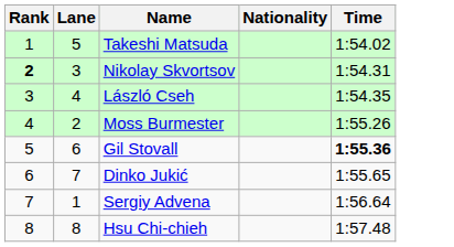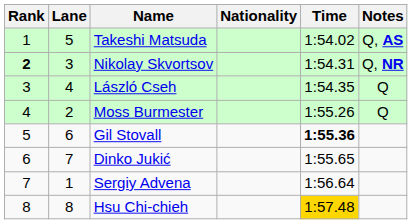+ column: Notes | Q, AS | Q, NR | Q | Q
Hsu Chi-chieh | Time: no background -> gold background
